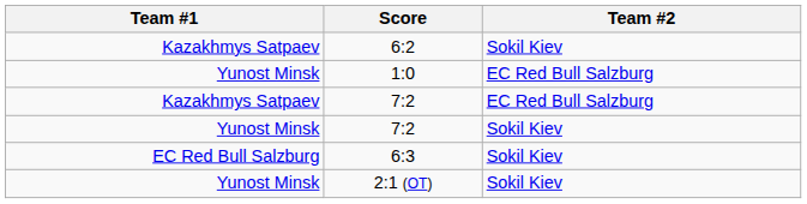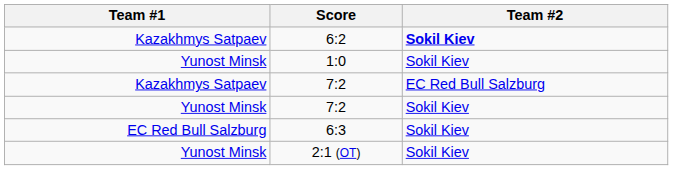6:2 | Team #2: normal -> bold
1:0 | Team #2: EC Red Bull Salzburg -> Sokil Kiev
